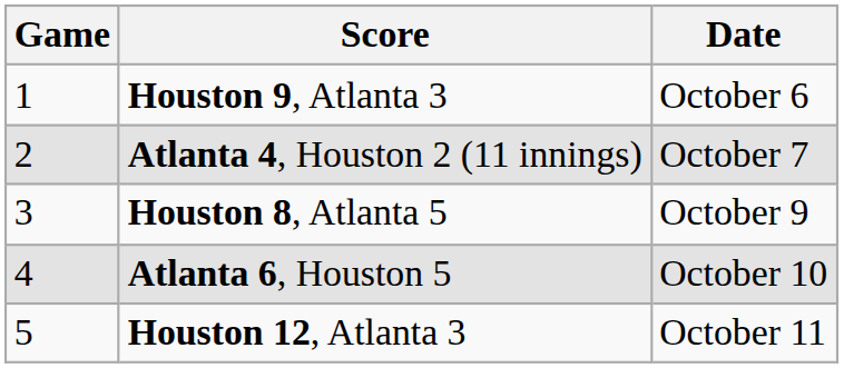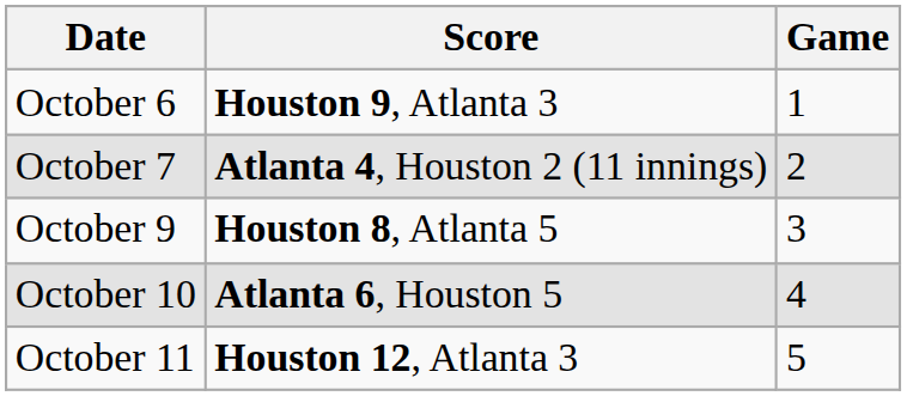columns swapped: Game <-> Date
